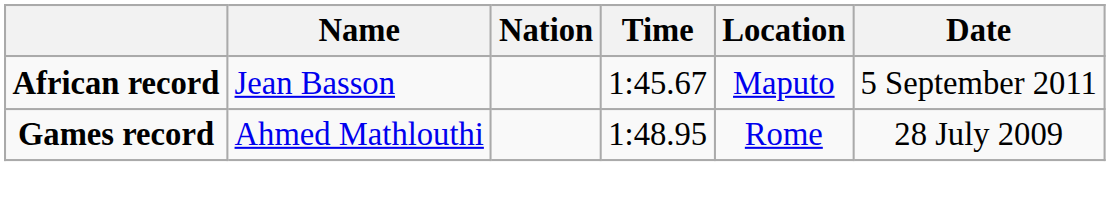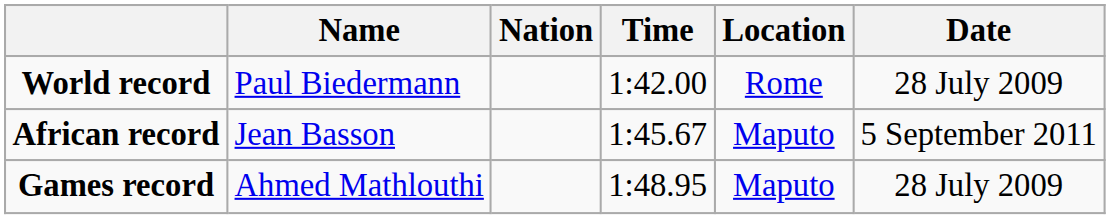+ row: World record | Paul Biedermann | 1:42.00 | Rome | 28 July 2009
Games record | Location: Rome -> Maputo
